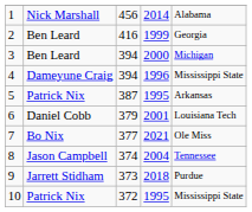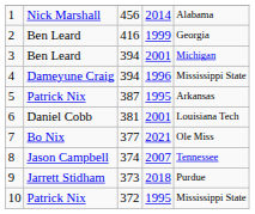3 | column 4: 2000 -> 2001
6 | column 3: 379 -> 381
8 | column 4: 2004 -> 2007
